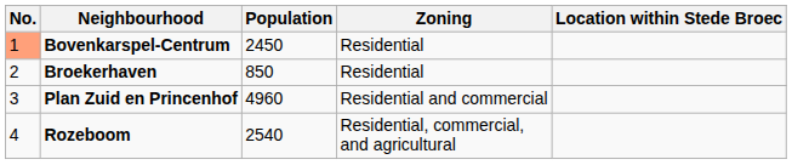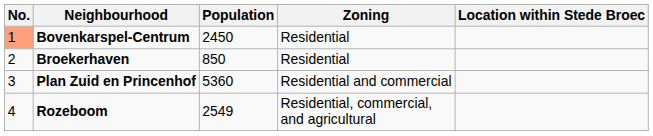Plan Zuid en Princenhof | Population: 4960 -> 5360
Rozeboom | Population: 2540 -> 2549
